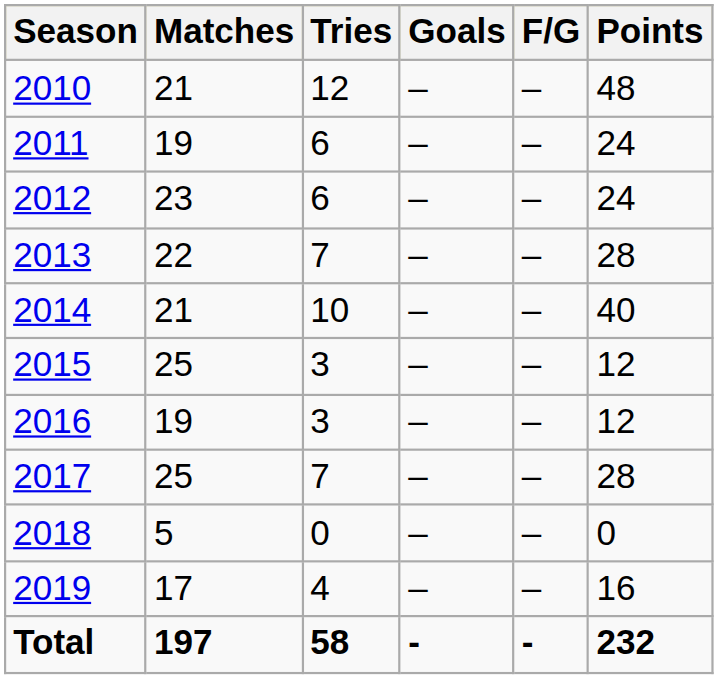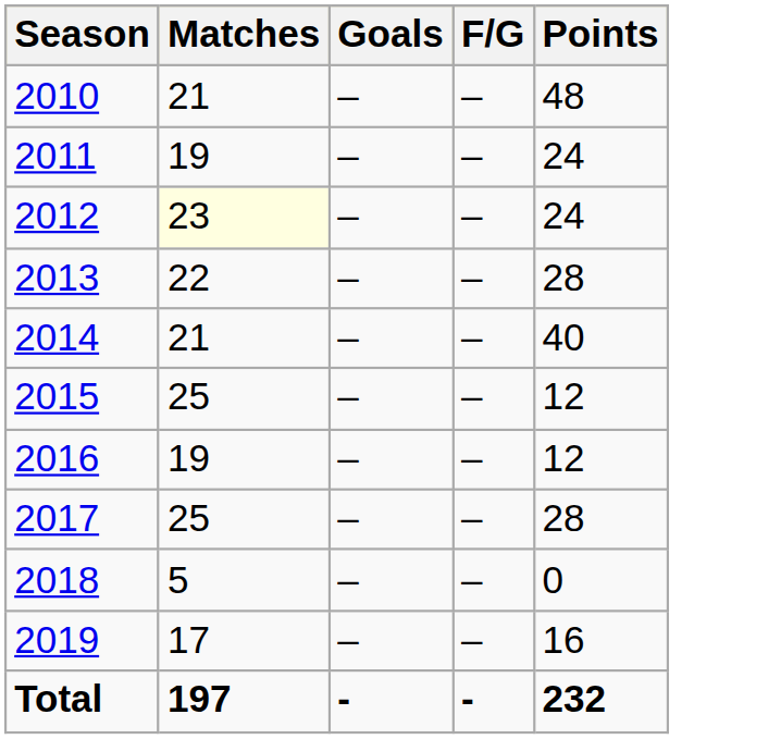- column: Tries | 12 | 6 | 6 | 7 | 10 | 3 | 3 | 7 | 0 | 4 | 58
2012 | Matches: no background -> lightyellow background
